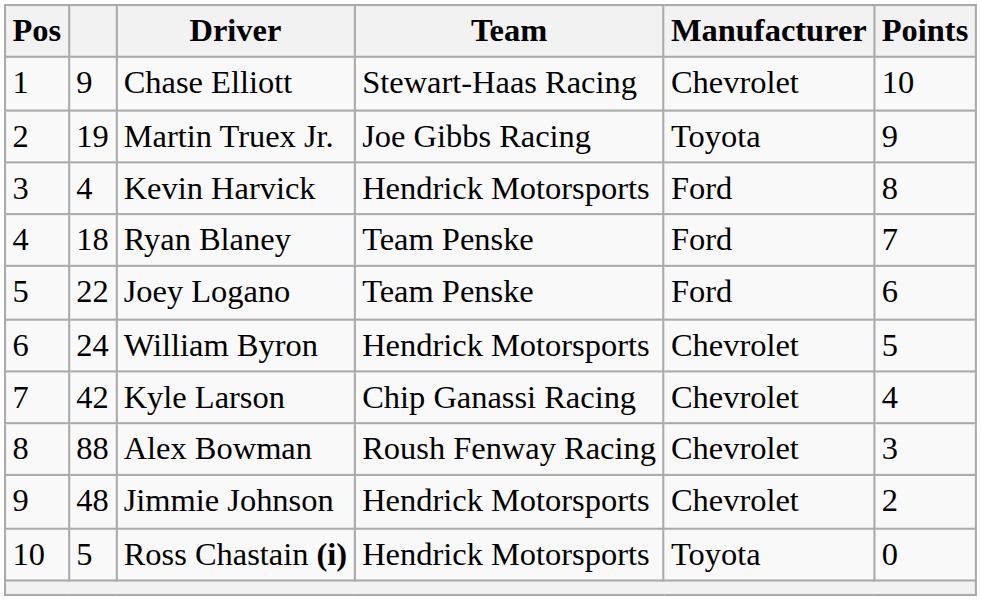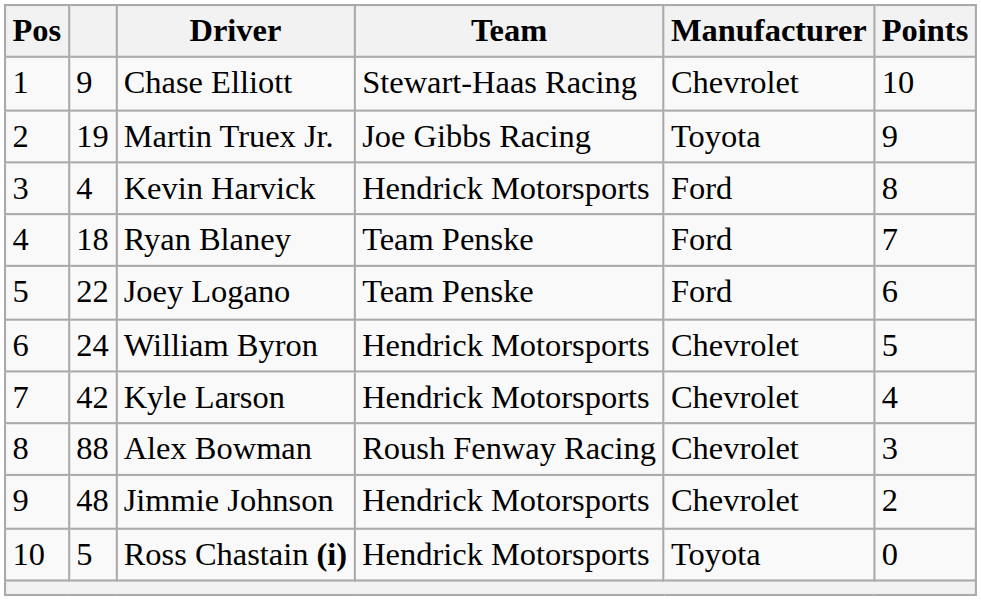Kyle Larson | Team: Chip Ganassi Racing -> Hendrick Motorsports
